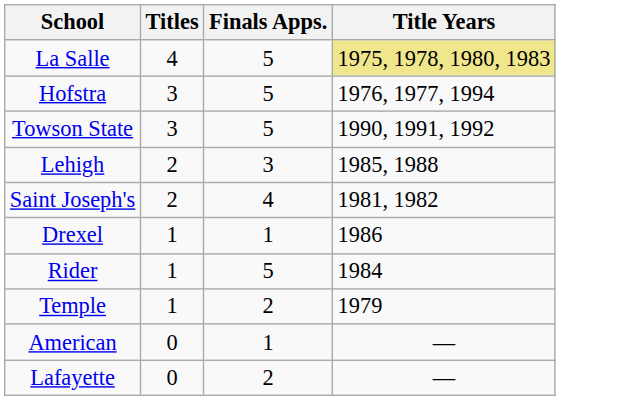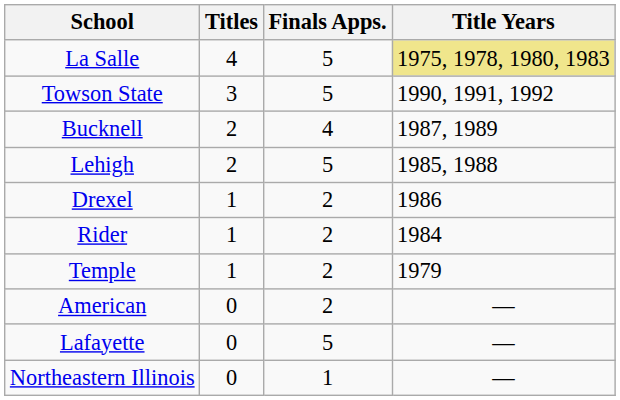- row: Hofstra | 3 | 5 | 1976, 1977, 1994
+ row: Bucknell | 2 | 4 | 1987, 1989
Lehigh | Finals Apps.: 3 -> 5
- row: Saint Joseph's | 2 | 4 | 1981, 1982
Drexel | Finals Apps.: 1 -> 2
Rider | Finals Apps.: 5 -> 2
American | Finals Apps.: 1 -> 2
Lafayette | Finals Apps.: 2 -> 5
+ row: Northeastern Illinois | 0 | 1 | —
